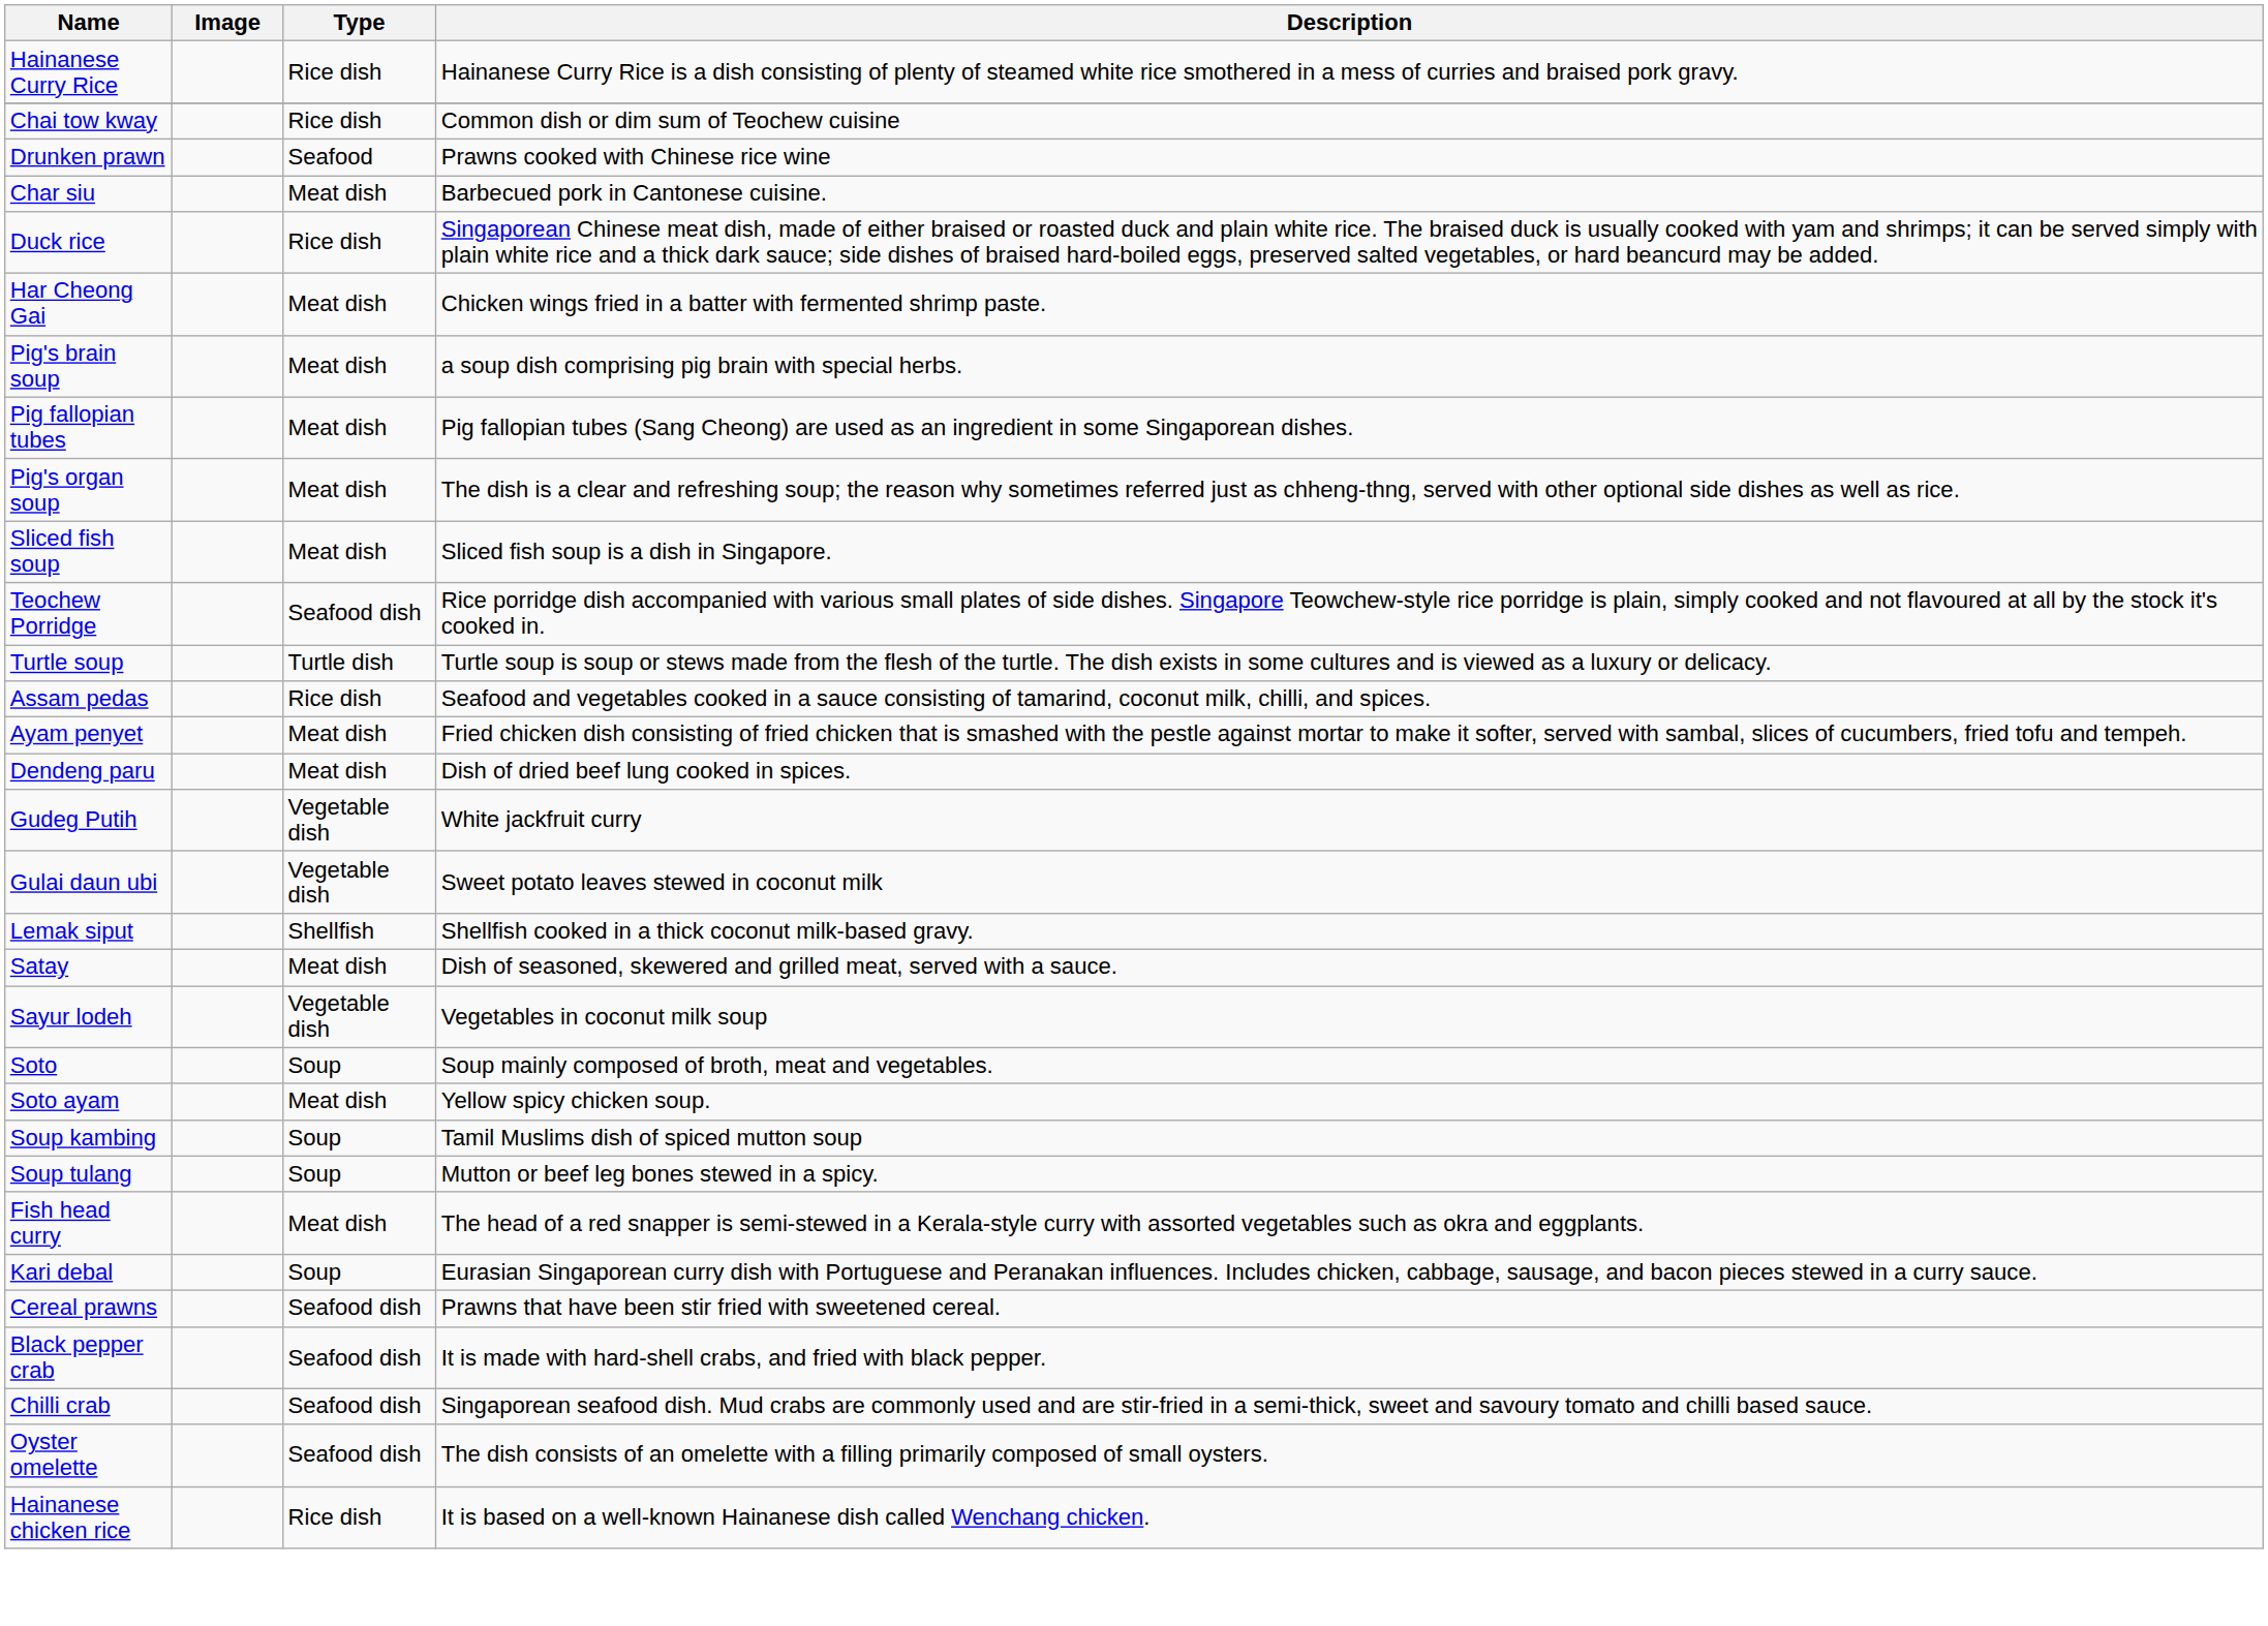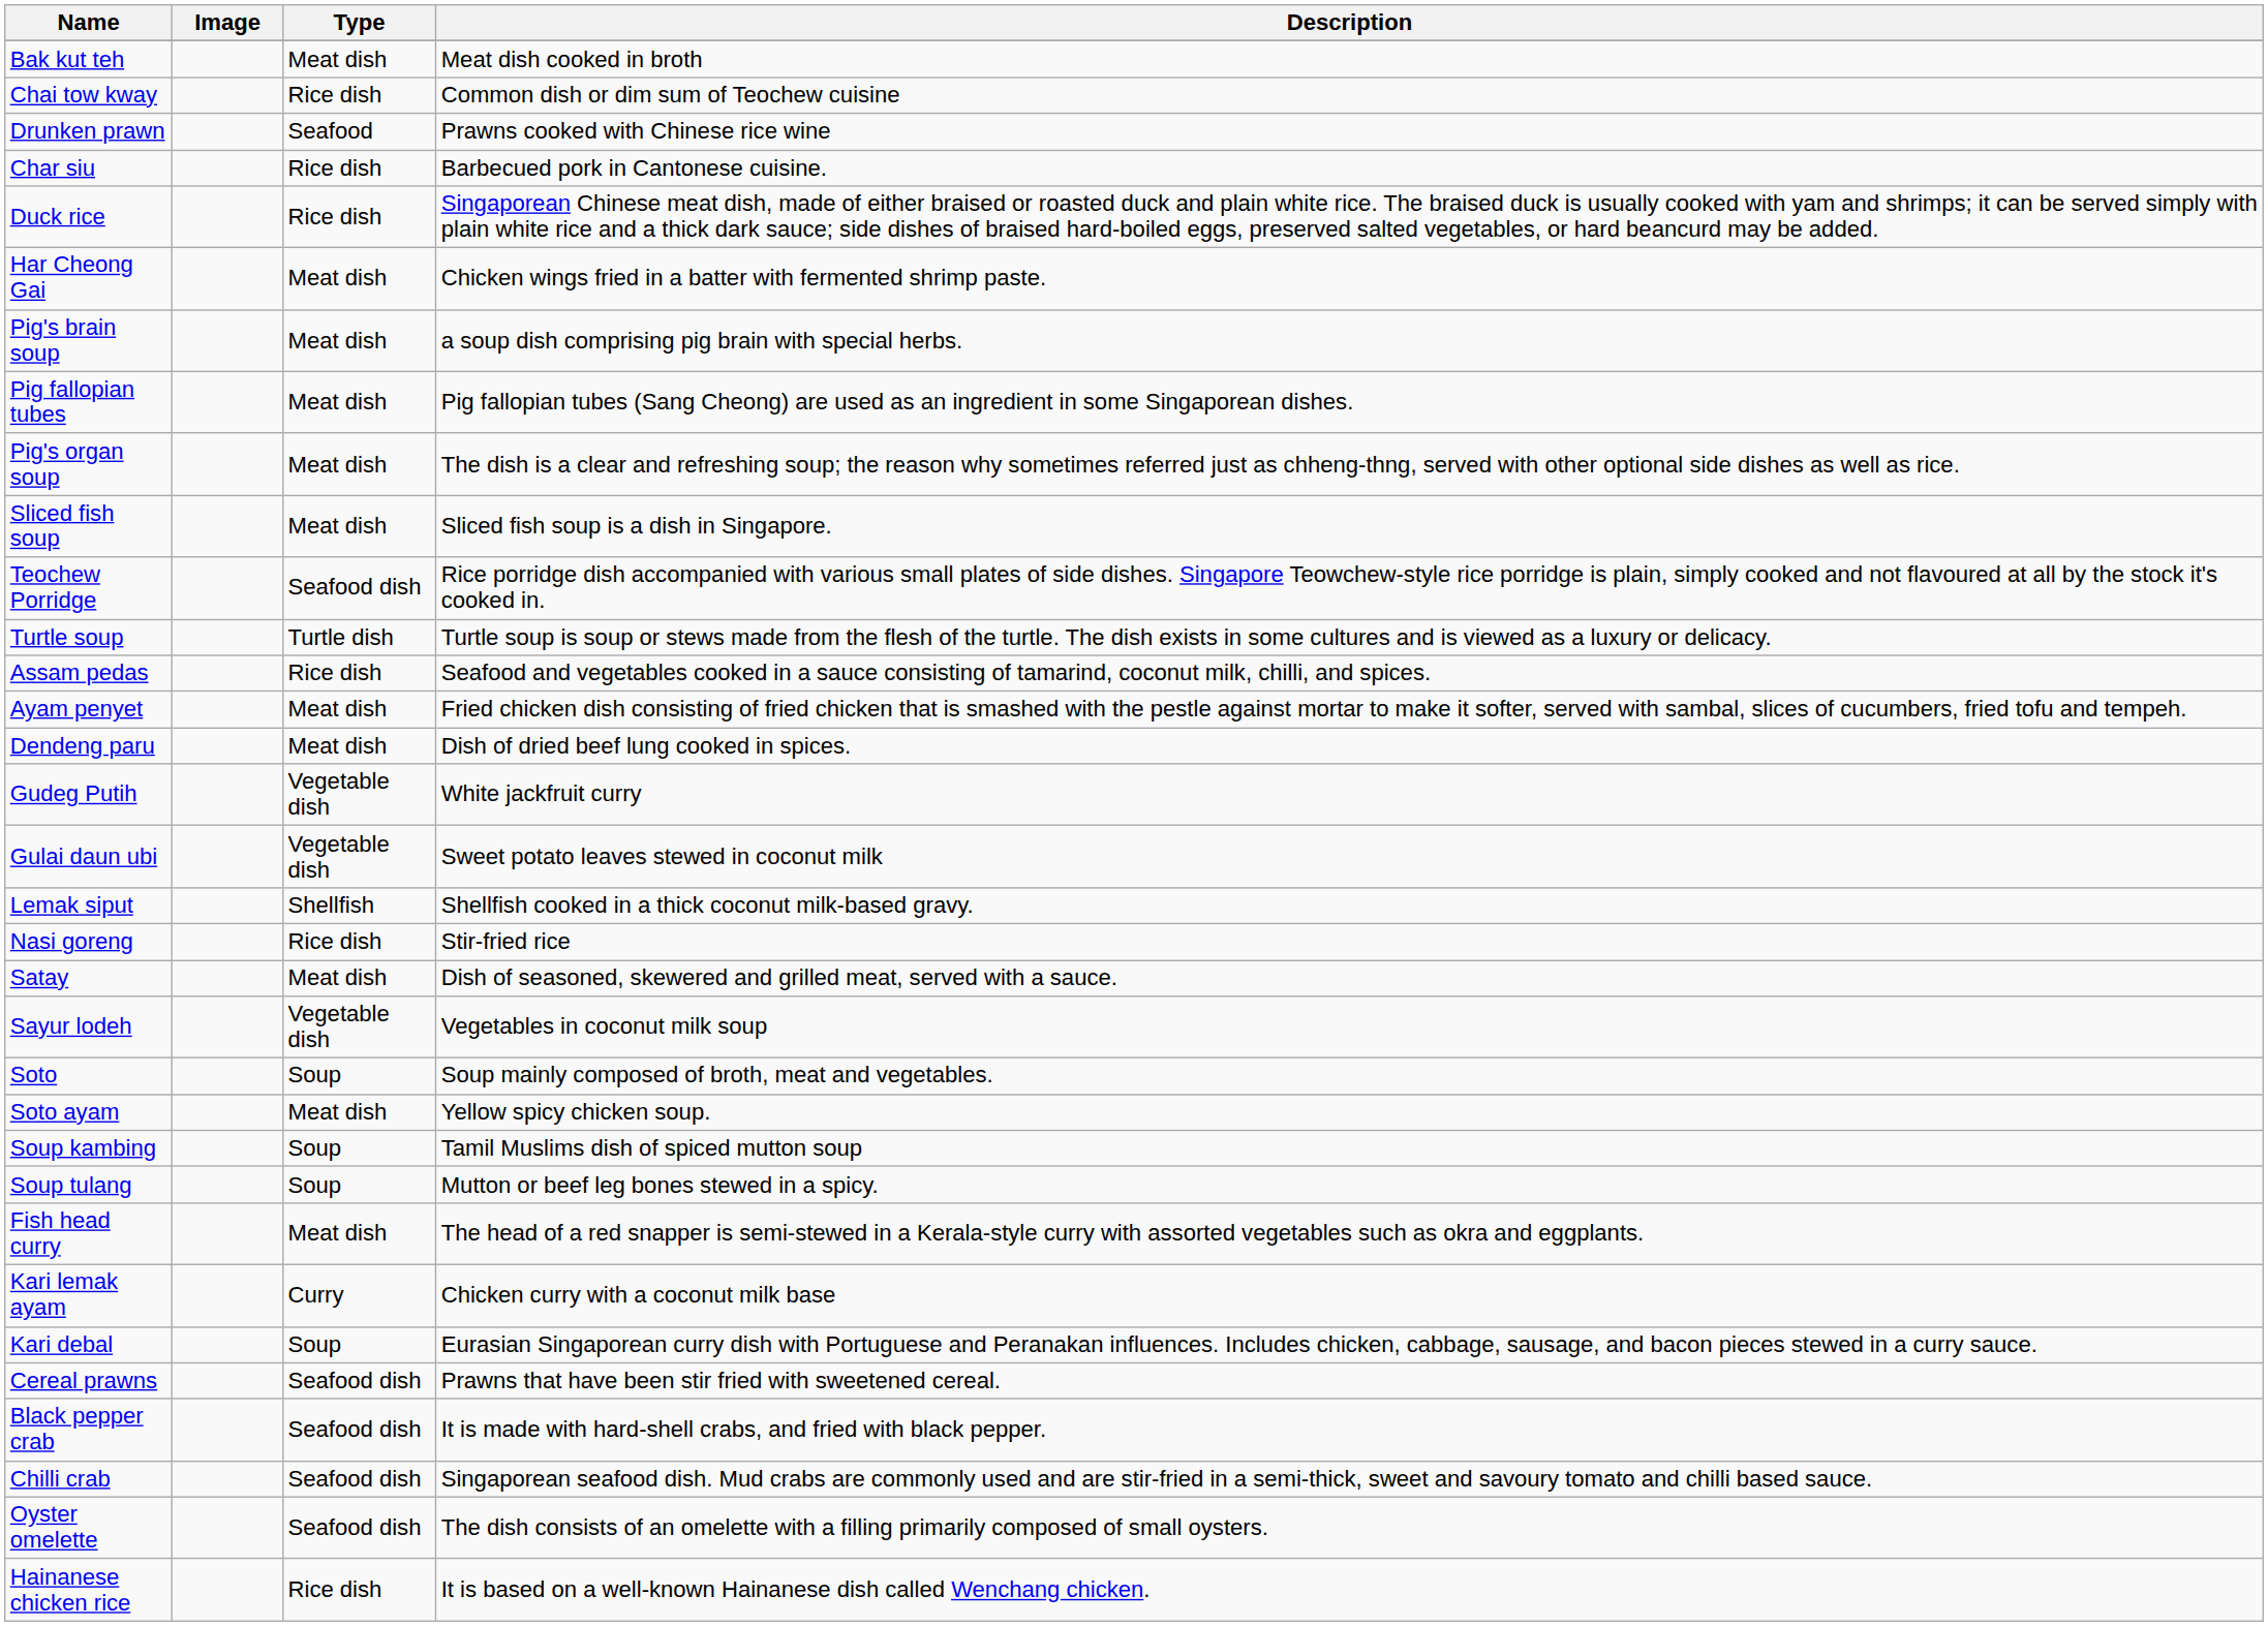- row: Hainanese Curry Rice | Rice dish | Hainanese Curry Rice is a dish consisting of plenty of steamed white rice smothered in a mess of curries and braised pork gravy.
+ row: Bak kut teh | Meat dish | Meat dish cooked in broth
Char siu | Type: Meat dish -> Rice dish
+ row: Nasi goreng | Rice dish | Stir-fried rice
+ row: Kari lemak ayam | Curry | Chicken curry with a coconut milk base
